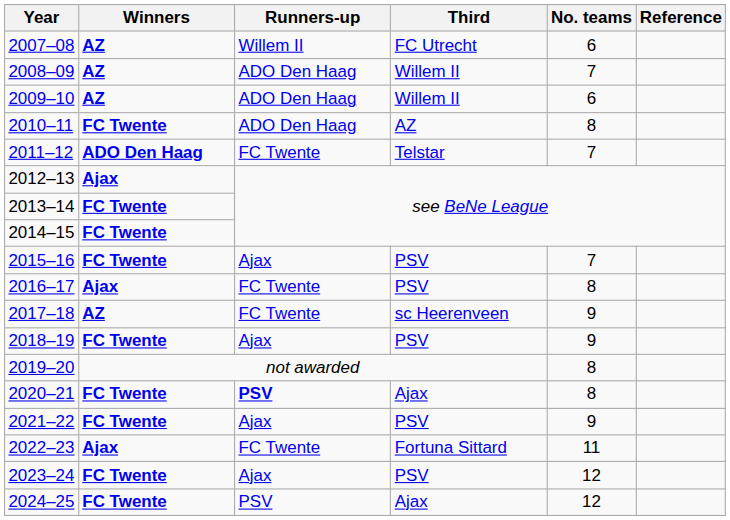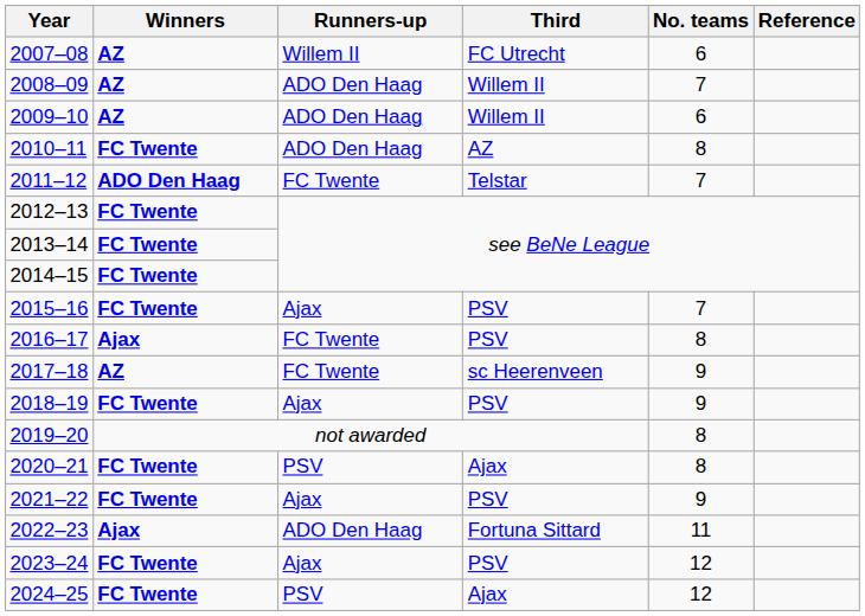2012–13 | Winners: Ajax -> FC Twente
2020–21 | Runners-up: bold -> normal
2022–23 | Runners-up: FC Twente -> ADO Den Haag
